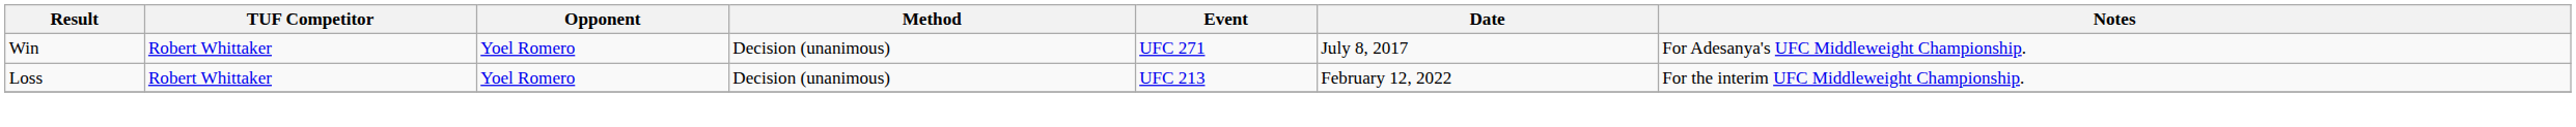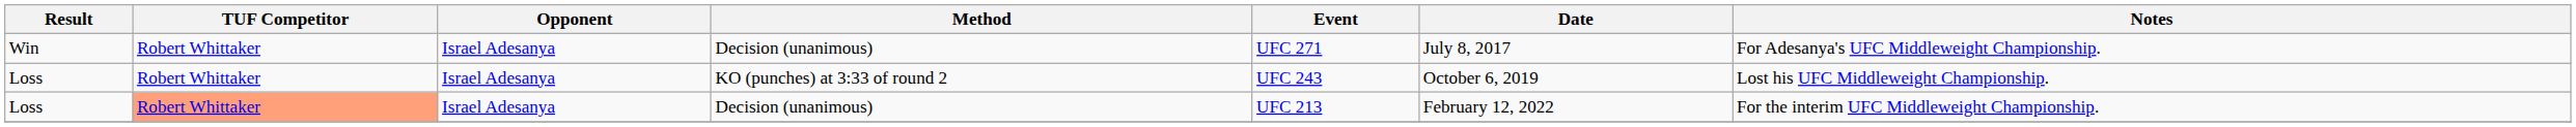Win | Opponent: Yoel Romero -> Israel Adesanya
+ row: Loss | Robert Whittaker | Israel Adesanya | KO (punches) at 3:33 of round 2 | UFC 243 | October 6, 2019 | Lost his UFC Middleweight Championship.
Loss / Decision (unanimous) | TUF Competitor: no background -> lightsalmon background
Loss / Decision (unanimous) | Opponent: Yoel Romero -> Israel Adesanya
